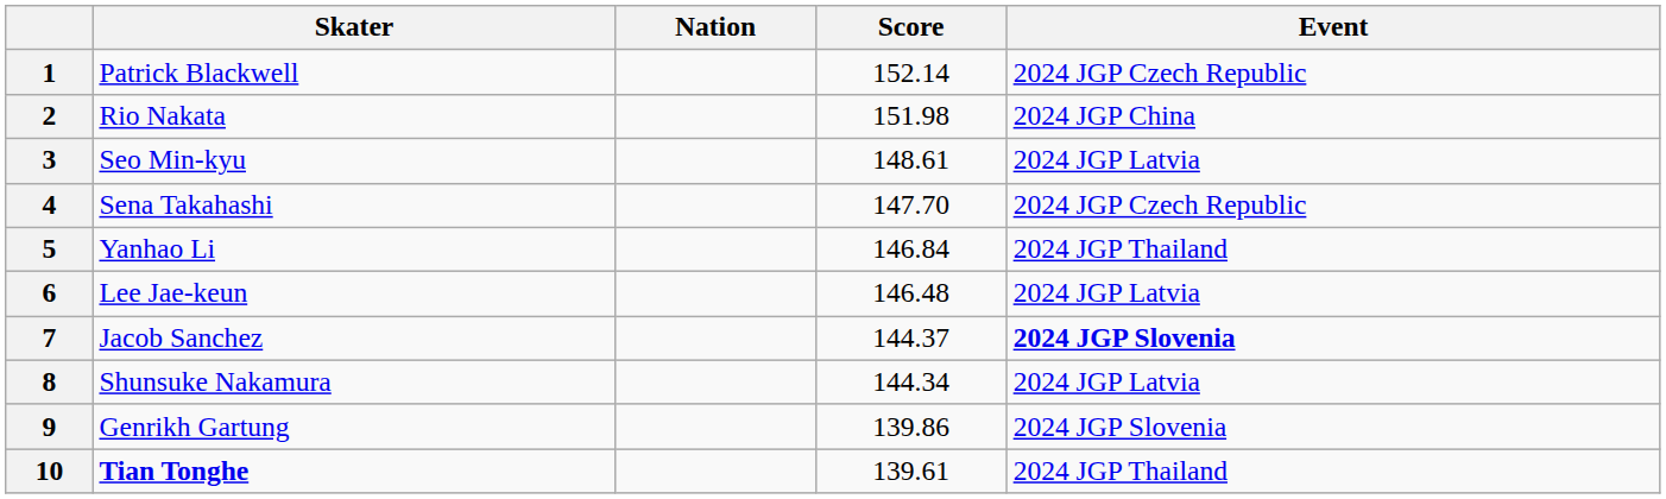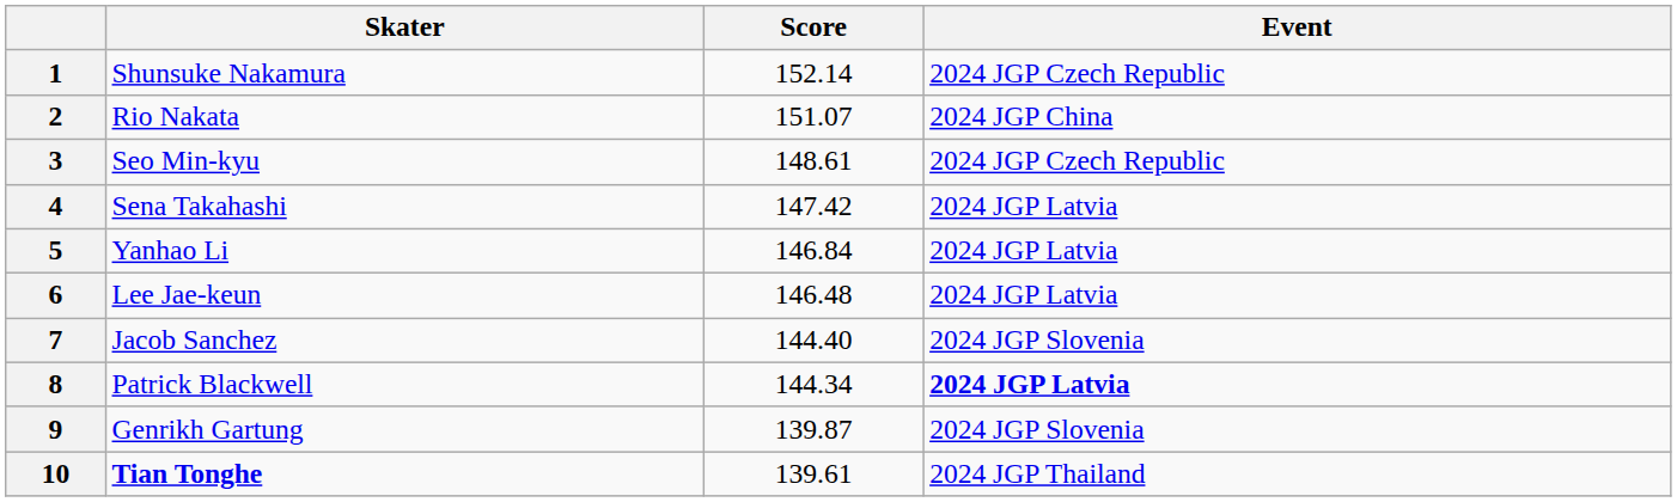- column: Nation
1 | Skater: Patrick Blackwell -> Shunsuke Nakamura
2 | Score: 151.98 -> 151.07
3 | Event: 2024 JGP Latvia -> 2024 JGP Czech Republic
4 | Score: 147.70 -> 147.42
4 | Event: 2024 JGP Czech Republic -> 2024 JGP Latvia
5 | Event: 2024 JGP Thailand -> 2024 JGP Latvia
7 | Score: 144.37 -> 144.40
7 | Event: bold -> normal
8 | Skater: Shunsuke Nakamura -> Patrick Blackwell
8 | Event: normal -> bold
9 | Score: 139.86 -> 139.87
